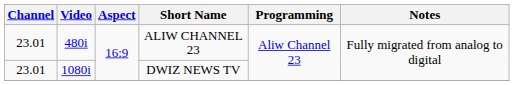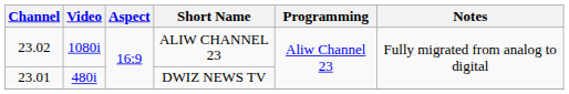ALIW CHANNEL 23 | Channel: 23.01 -> 23.02
ALIW CHANNEL 23 | Video: 480i -> 1080i
DWIZ NEWS TV | Video: 1080i -> 480i
